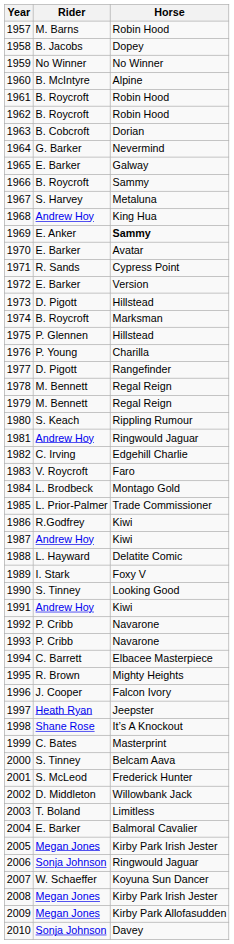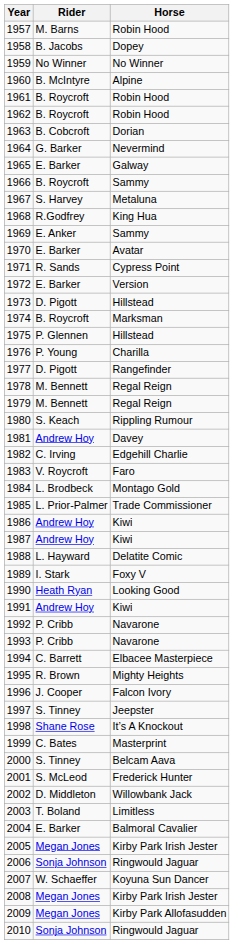1968 | Rider: Andrew Hoy -> R.Godfrey
1969 | Horse: bold -> normal
1981 | Horse: Ringwould Jaguar -> Davey
1986 | Rider: R.Godfrey -> Andrew Hoy
1990 | Rider: S. Tinney -> Heath Ryan
1997 | Rider: Heath Ryan -> S. Tinney
2010 | Horse: Davey -> Ringwould Jaguar
